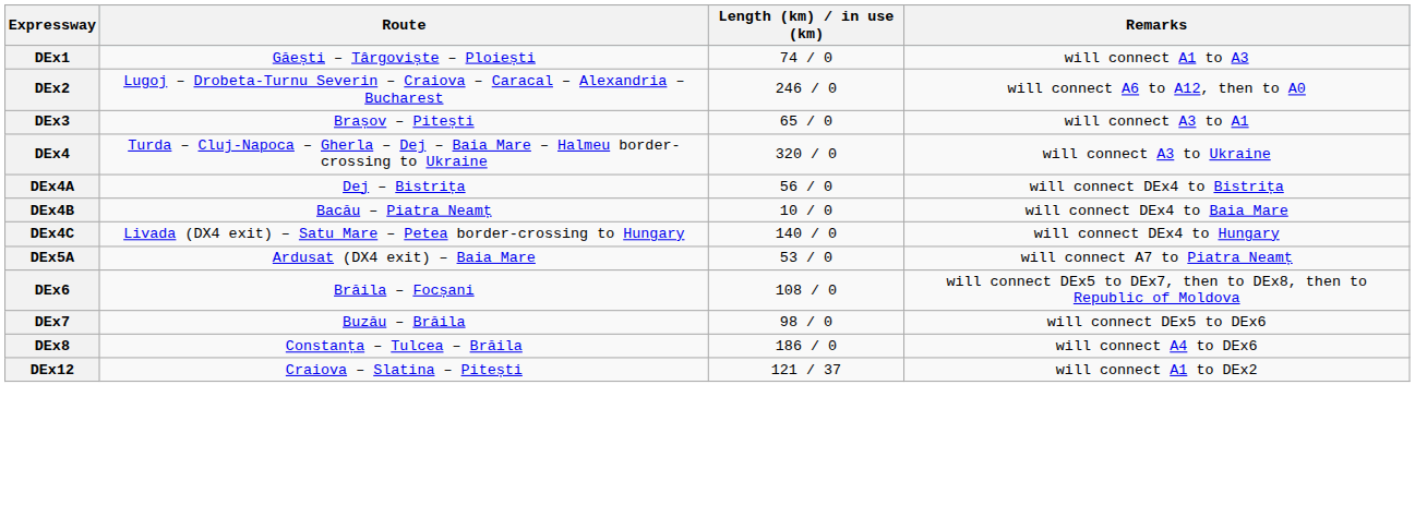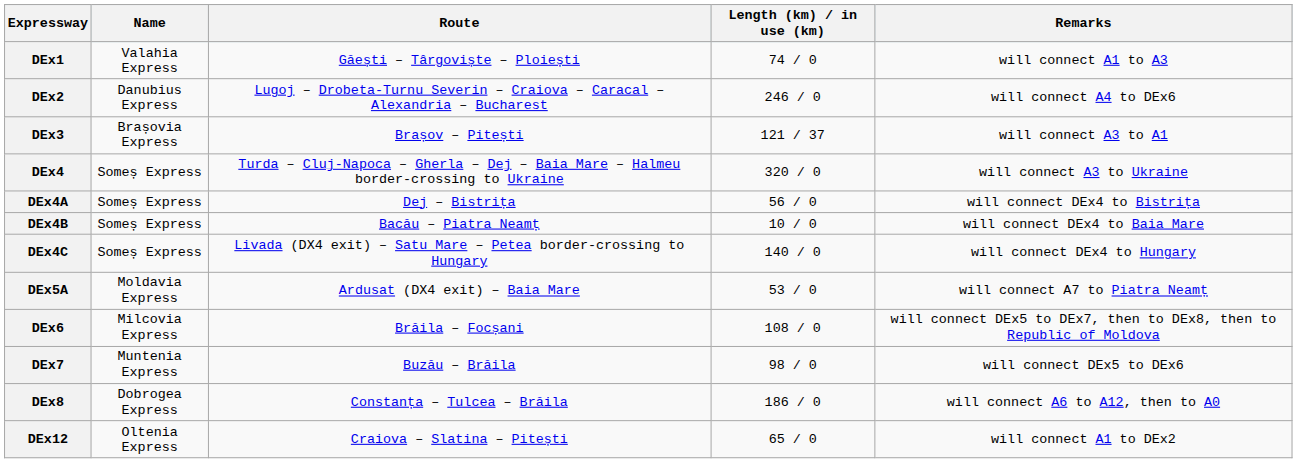+ column: Name | Valahia Express | Danubius Express | Brașovia Express | Someș Express | Someș Express | Someș Express | Someș Express | Moldavia Express | Milcovia Express | Muntenia Express | Dobrogea Express | Oltenia Express
DEx2 | Remarks: will connect A6 to A12, then to A0 -> will connect A4 to DEx6
DEx3 | Length (km) / in use (km): 65 / 0 -> 121 / 37
DEx8 | Remarks: will connect A4 to DEx6 -> will connect A6 to A12, then to A0
DEx12 | Length (km) / in use (km): 121 / 37 -> 65 / 0
